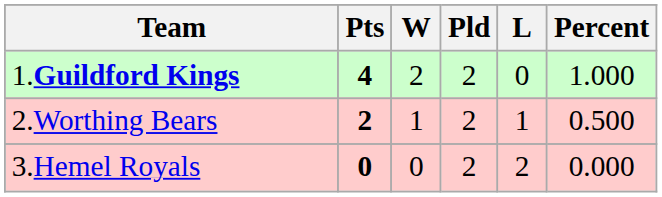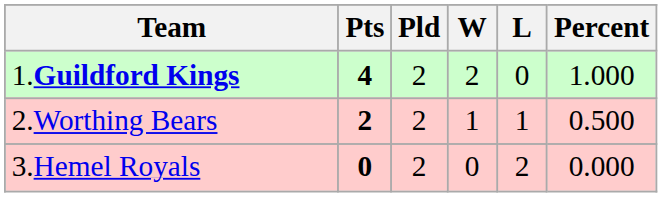columns swapped: Pld <-> W
